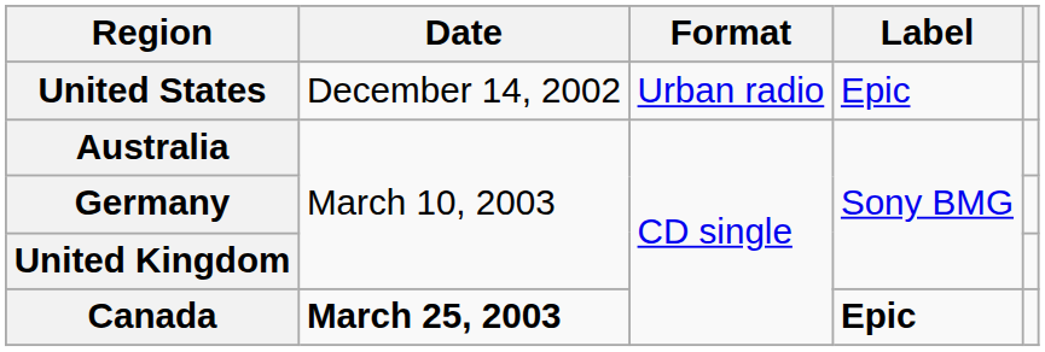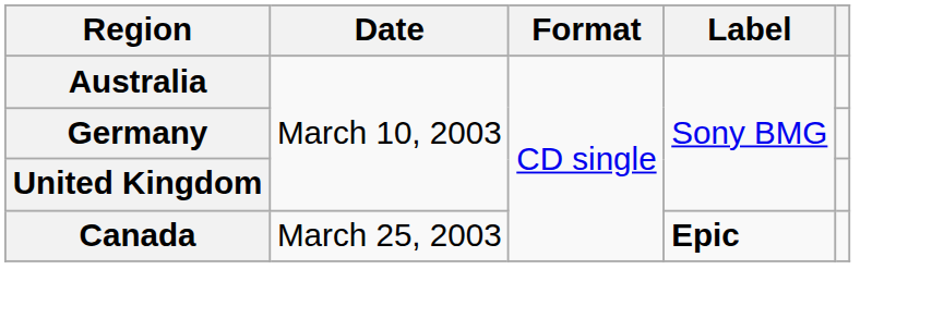- row: United States | December 14, 2002 | Urban radio | Epic
Canada | Date: bold -> normal
